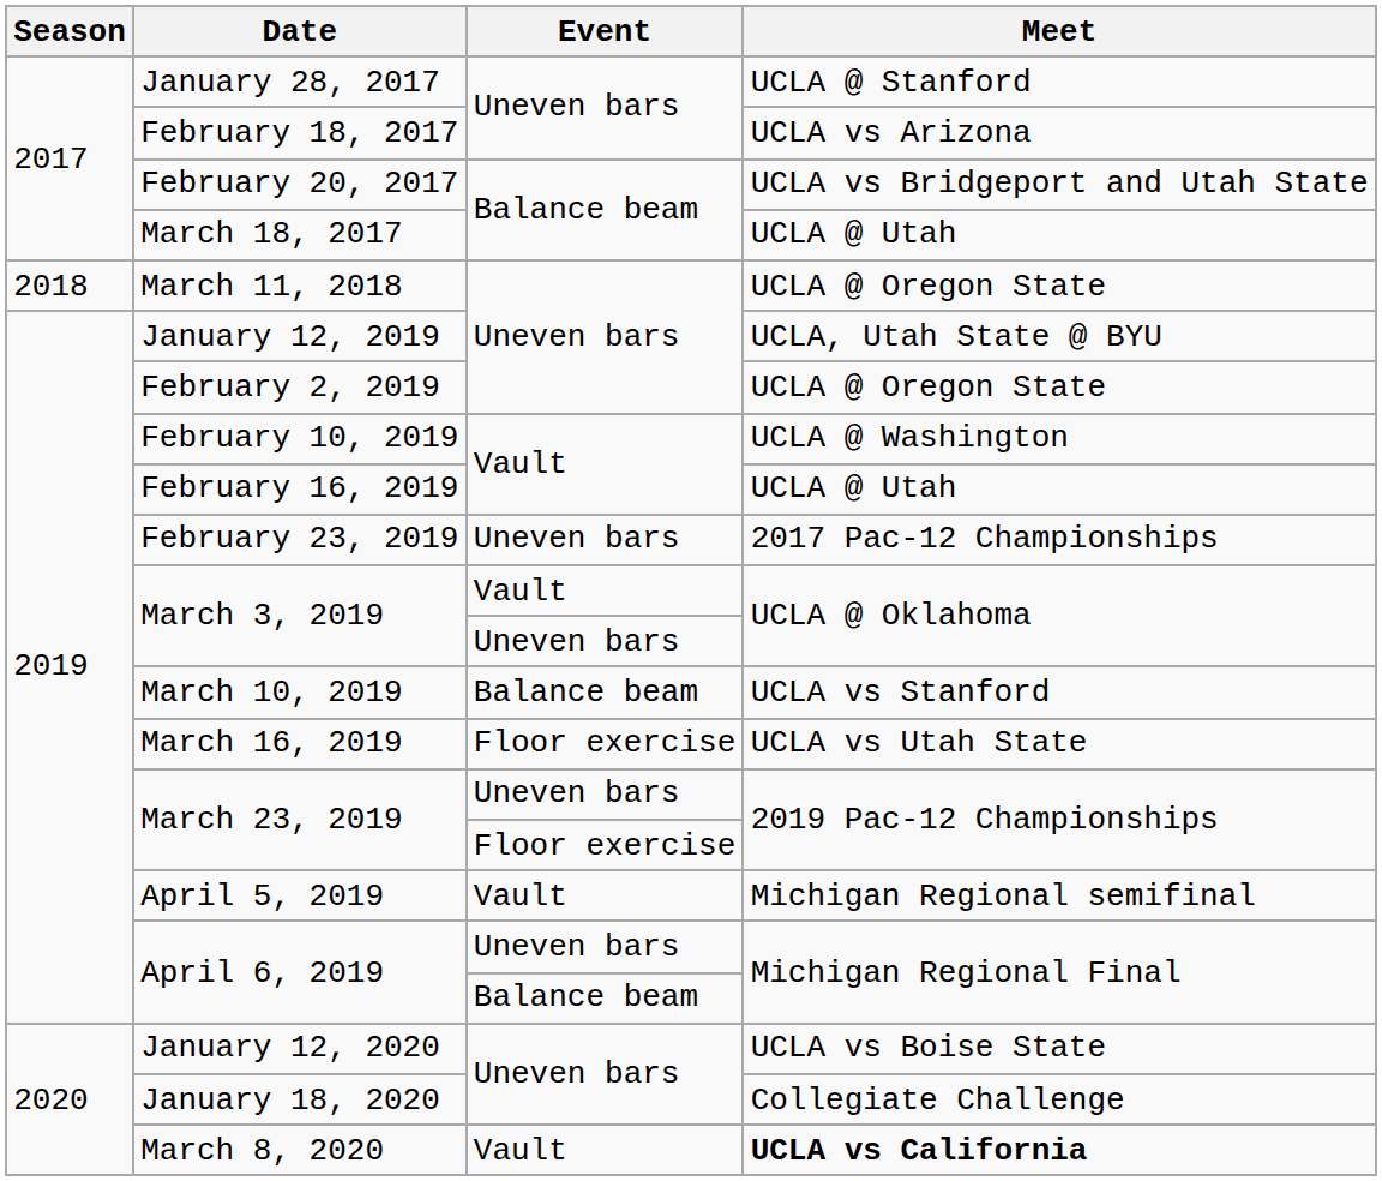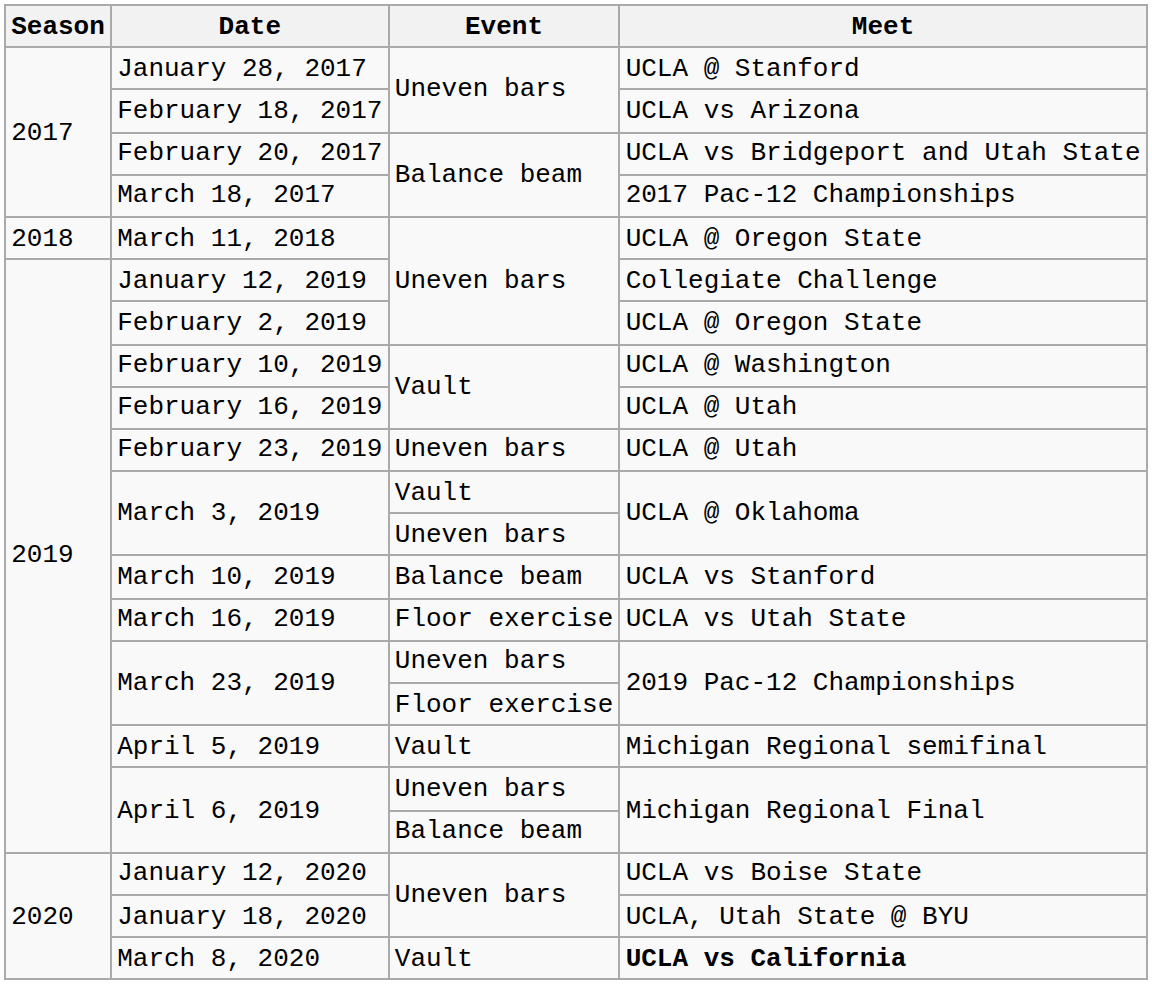March 18, 2017 | Meet: UCLA @ Utah -> 2017 Pac-12 Championships
January 12, 2019 | Meet: UCLA, Utah State @ BYU -> Collegiate Challenge
February 23, 2019 | Meet: 2017 Pac-12 Championships -> UCLA @ Utah
January 18, 2020 | Meet: Collegiate Challenge -> UCLA, Utah State @ BYU
